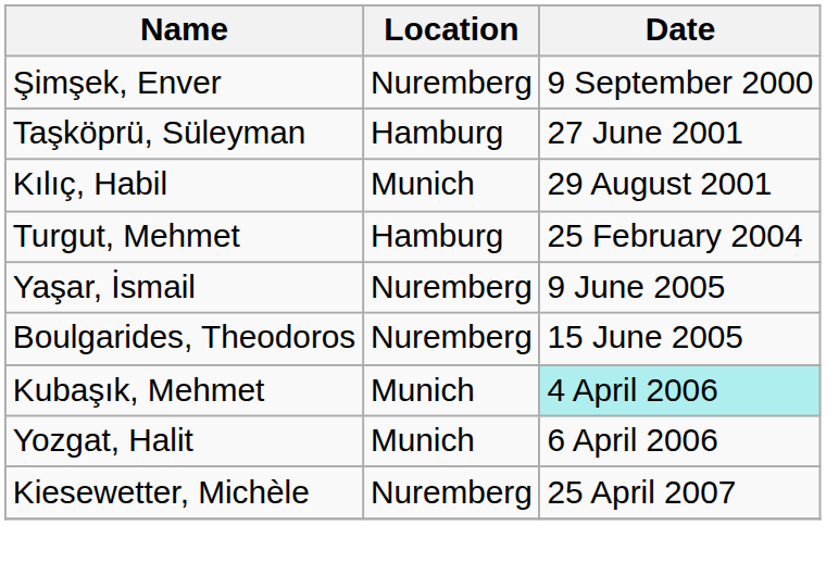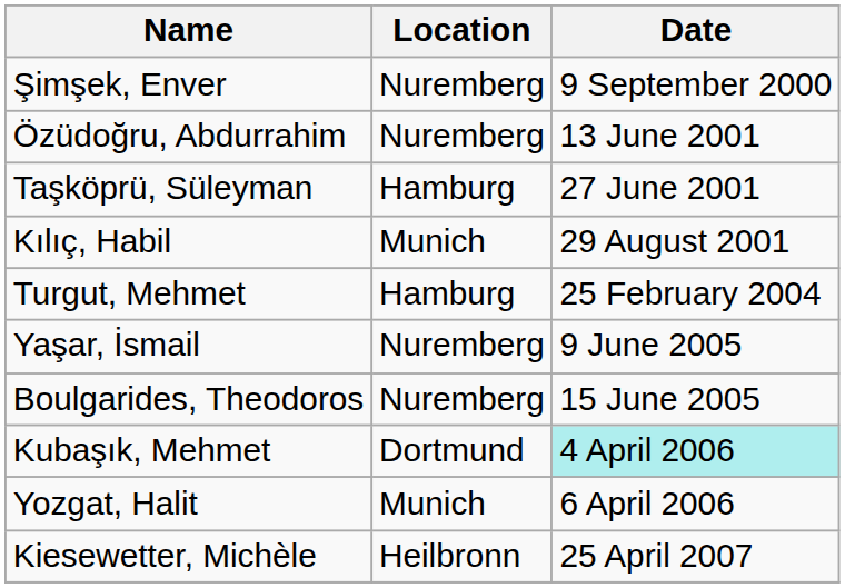+ row: Özüdoğru, Abdurrahim | Nuremberg | 13 June 2001
Kubaşık, Mehmet | Location: Munich -> Dortmund
Kiesewetter, Michèle | Location: Nuremberg -> Heilbronn
